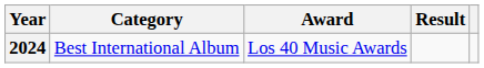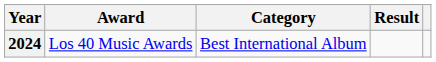columns swapped: Award <-> Category
